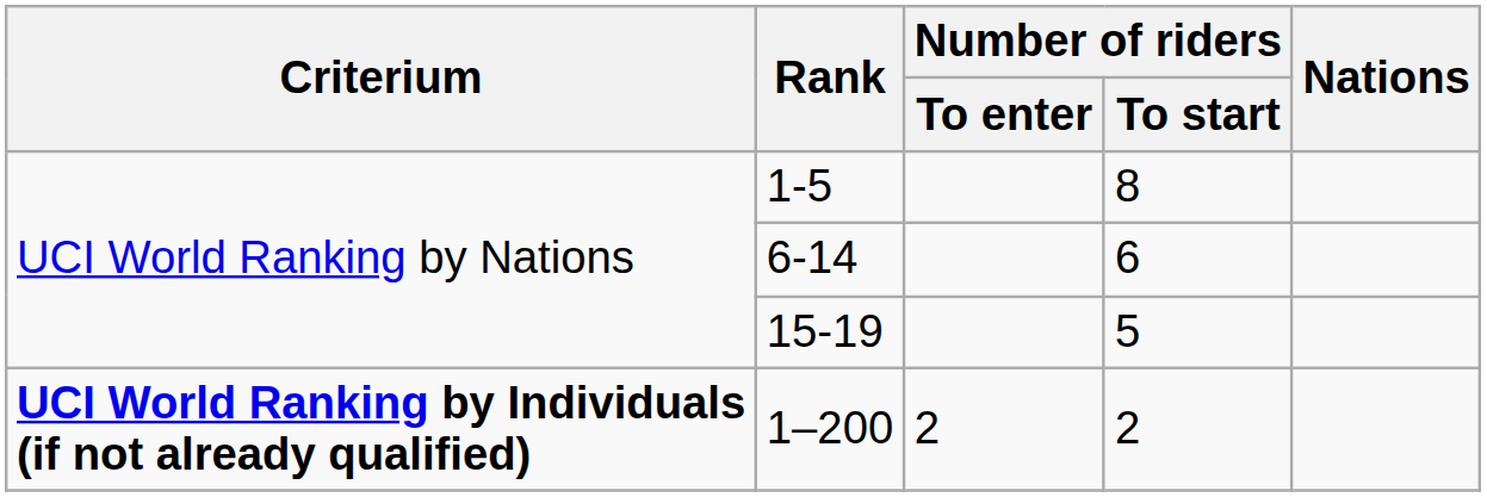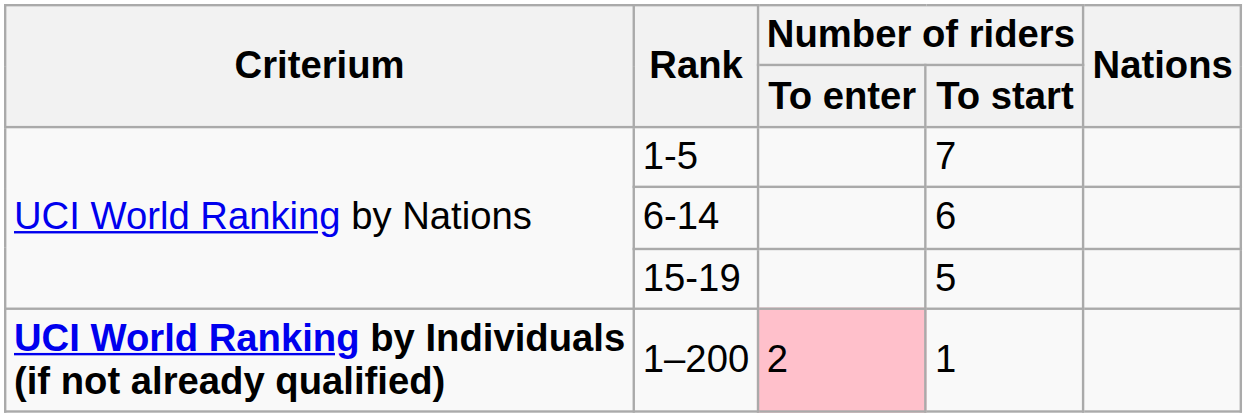1-5 | Number of riders / To start: 8 -> 7
1–200 | Number of riders / To enter: no background -> pink background
1–200 | Number of riders / To start: 2 -> 1
